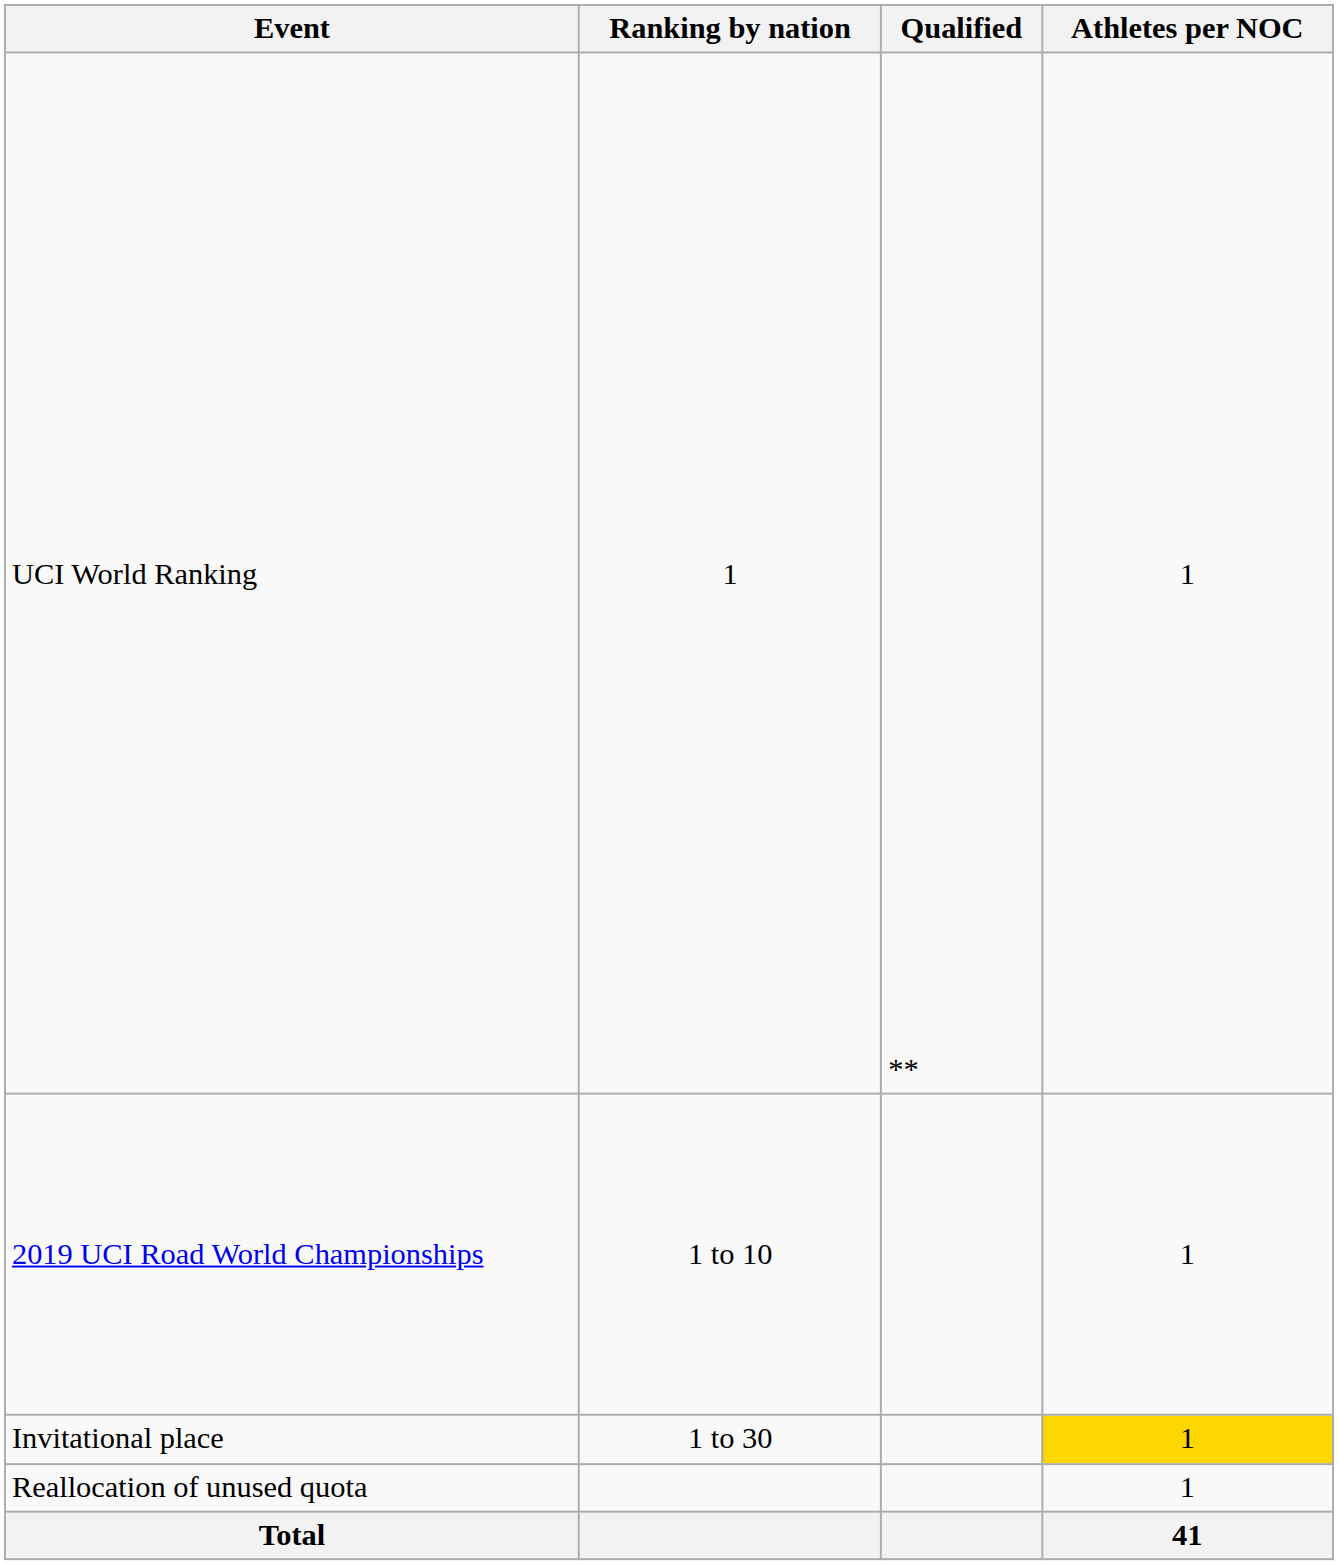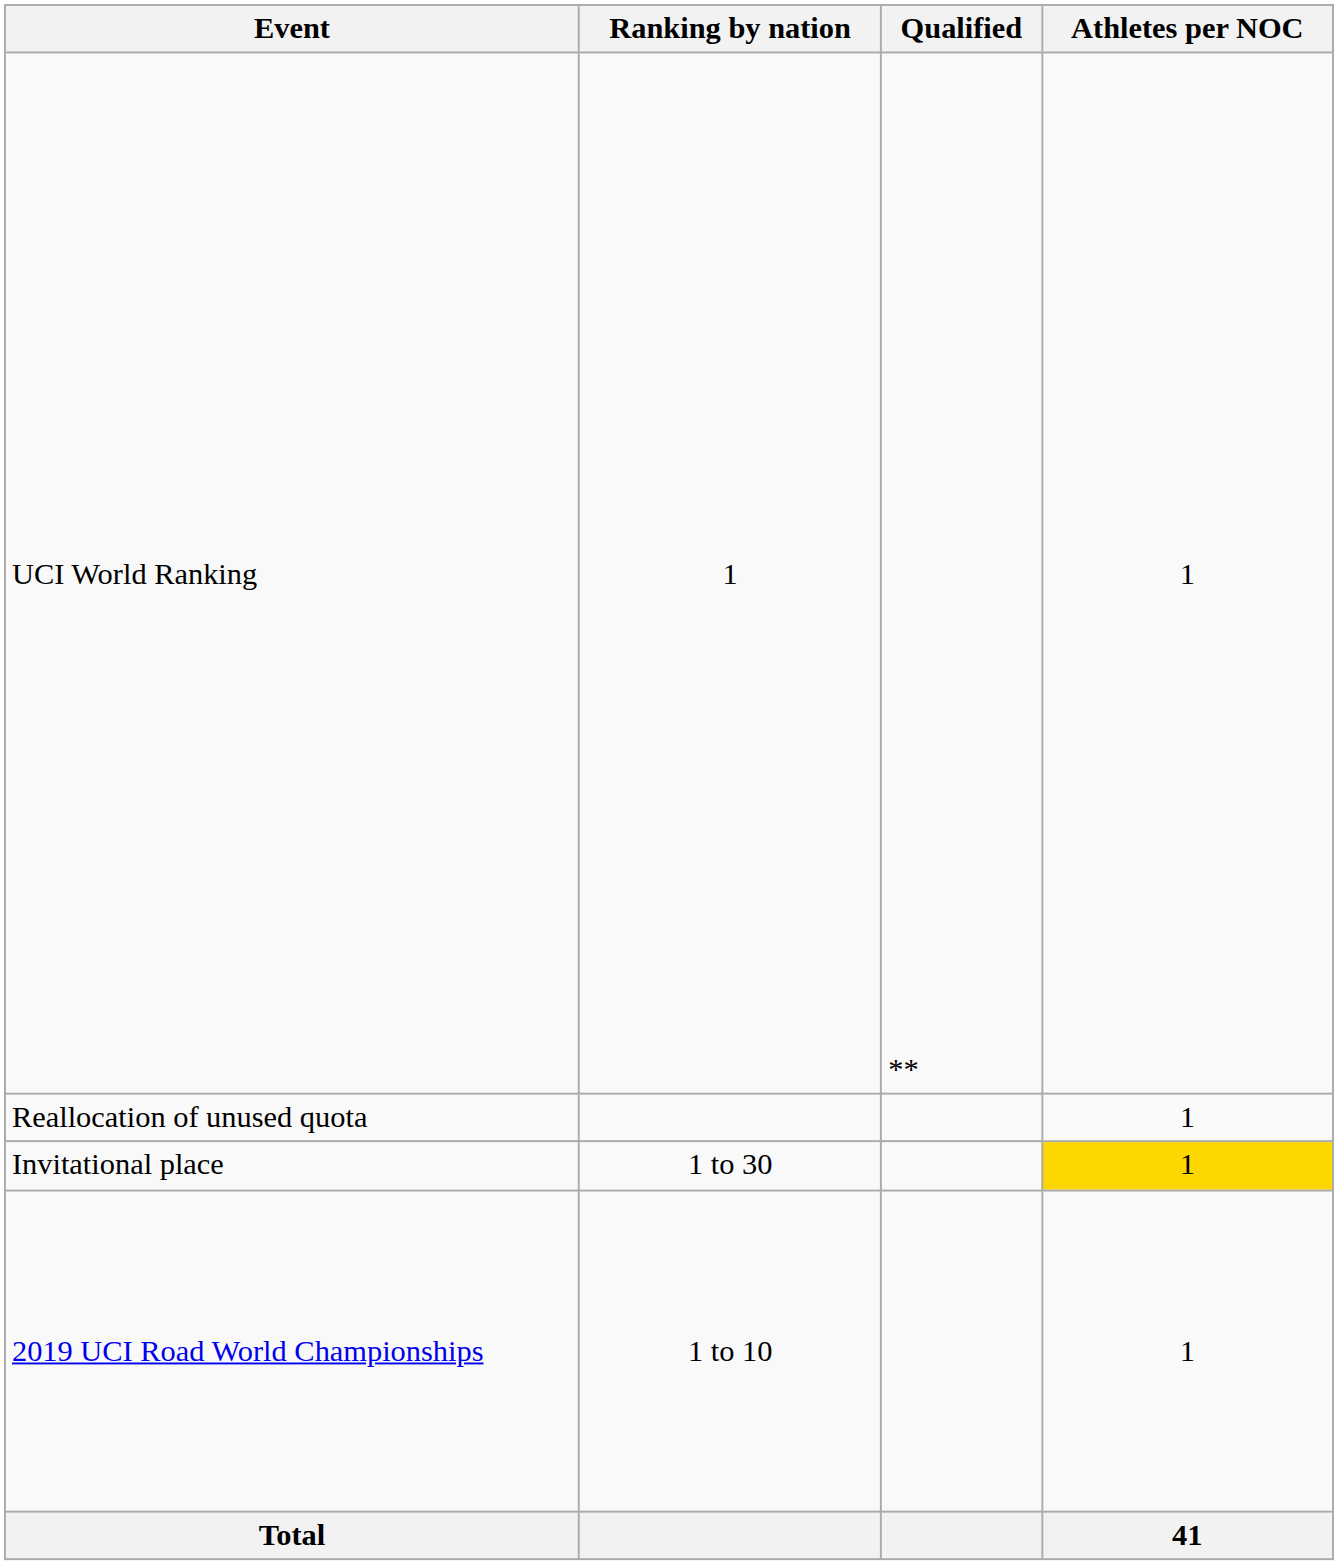rows swapped: 2019 UCI Road World Championships <-> Reallocation of unused quota
